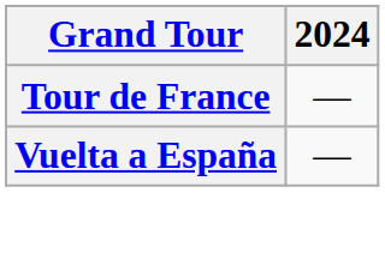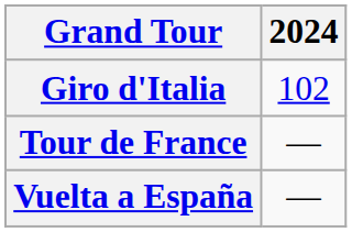+ row: Giro d'Italia | 102
